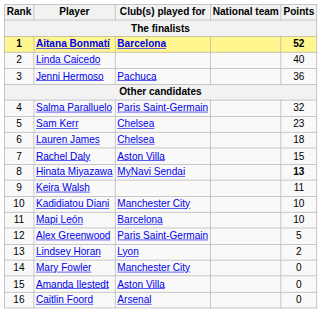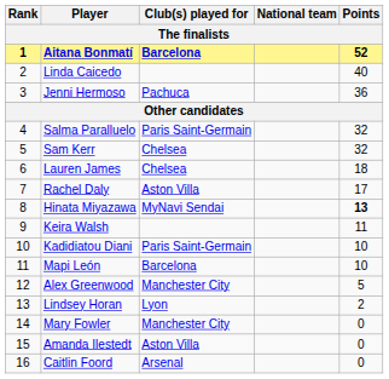Sam Kerr | Points: 23 -> 32
Rachel Daly | Points: 15 -> 17
Kadidiatou Diani | Club(s) played for: Manchester City -> Paris Saint-Germain
Alex Greenwood | Club(s) played for: Paris Saint-Germain -> Manchester City
